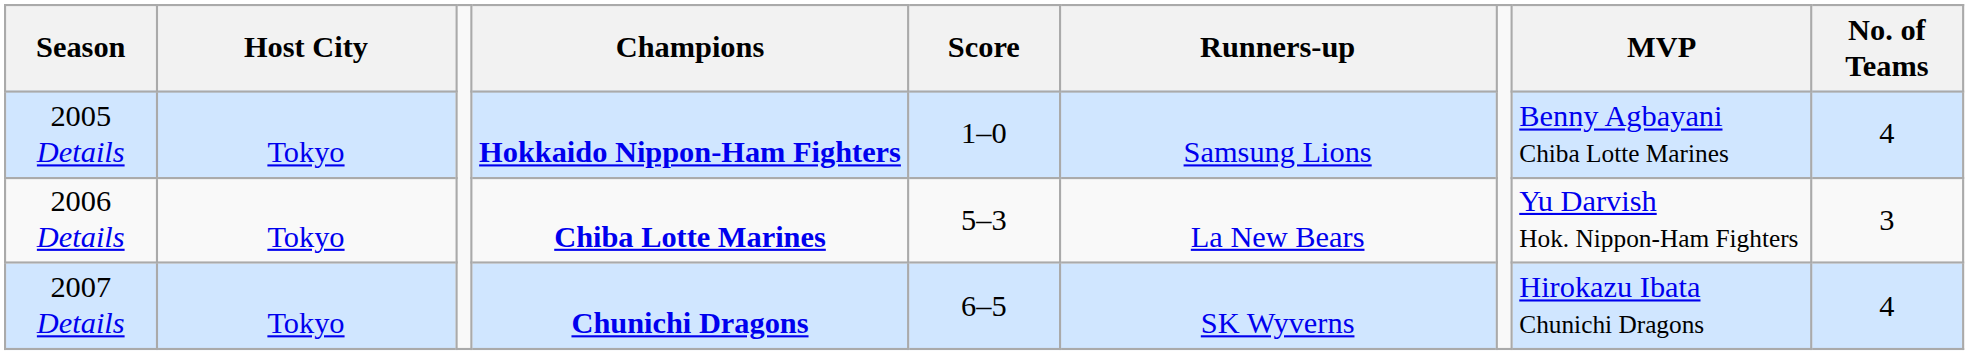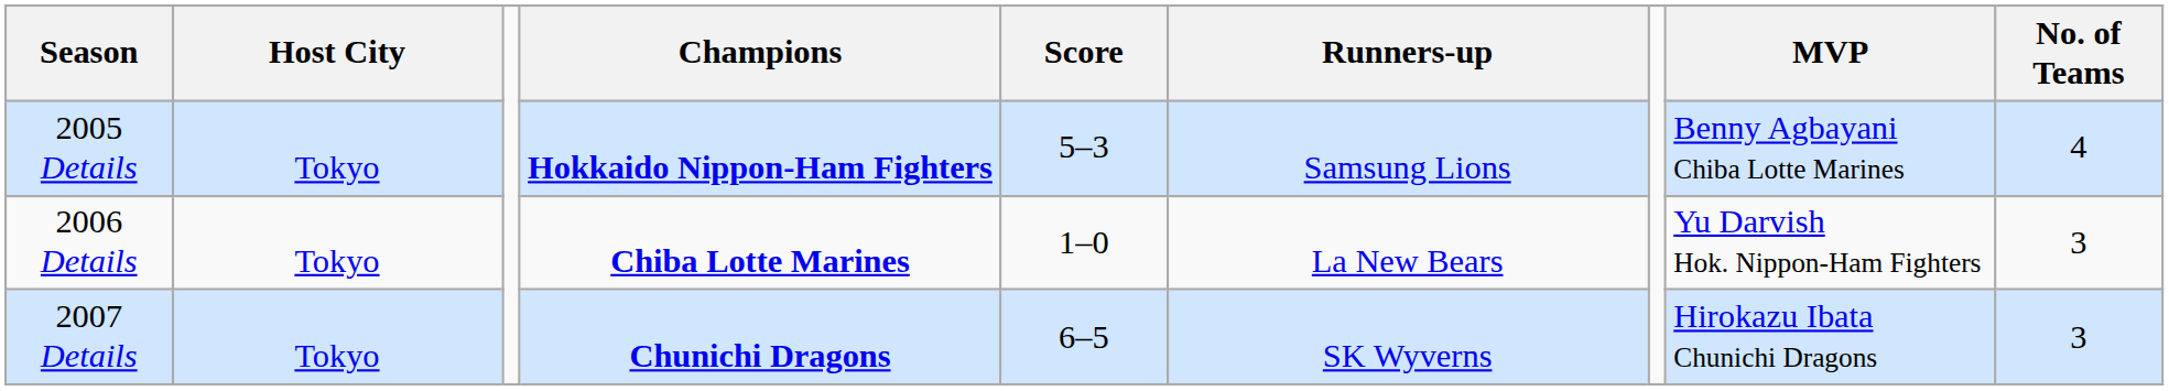2005 Details | Score: 1–0 -> 5–3
2006 Details | Score: 5–3 -> 1–0
2007 Details | No. of Teams: 4 -> 3
